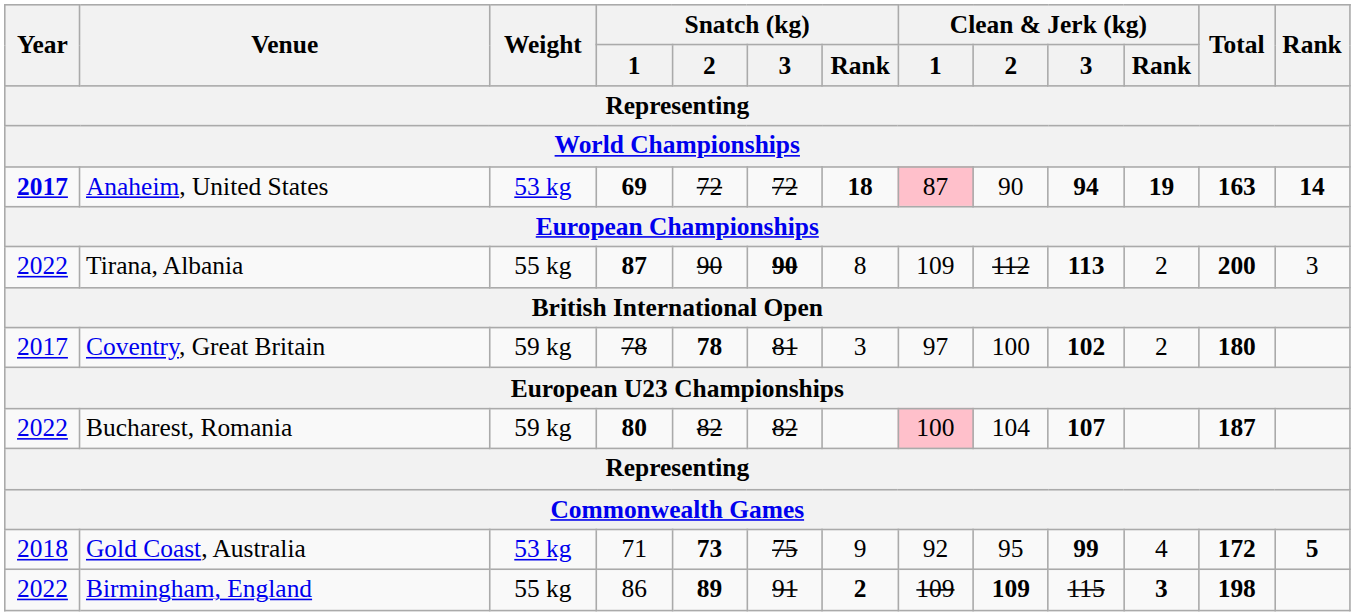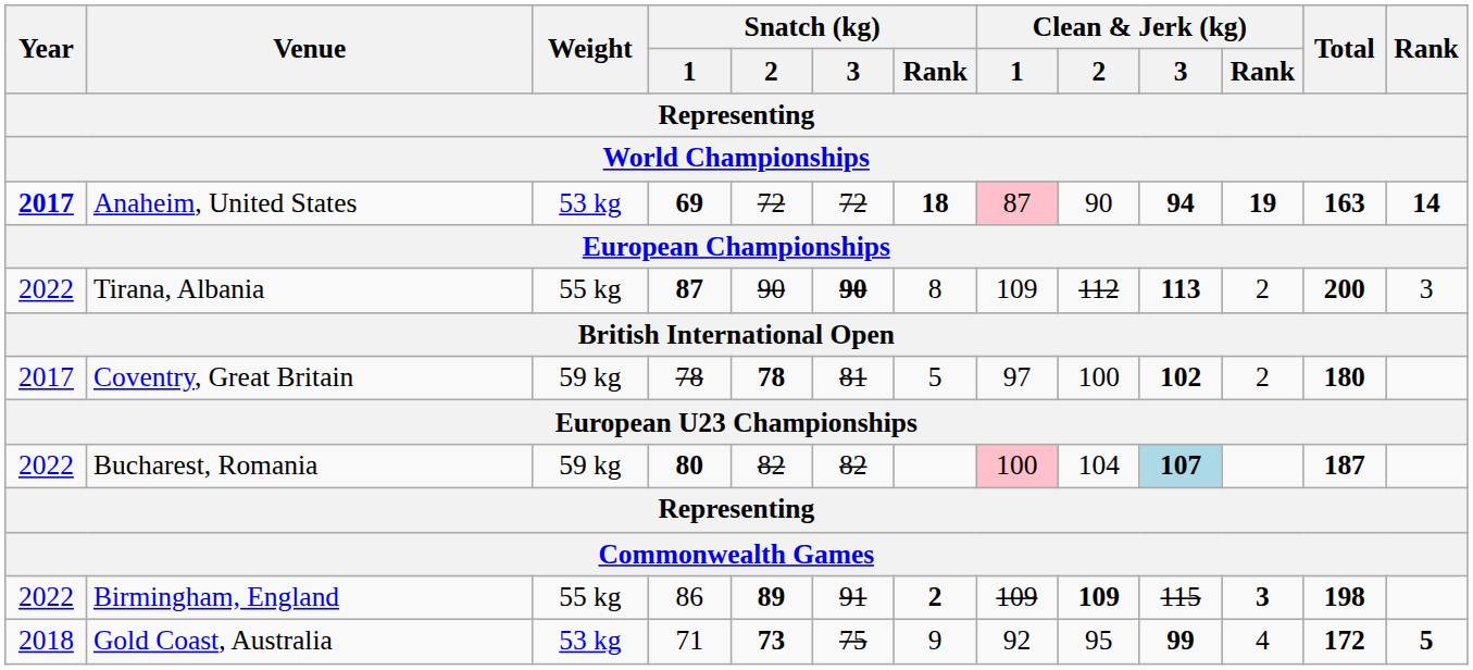Coventry, Great Britain | Snatch (kg) / Rank: 3 -> 5
Bucharest, Romania | Clean & Jerk (kg) / 3: no background -> lightblue background
rows swapped: Gold Coast, Australia <-> Birmingham, England
